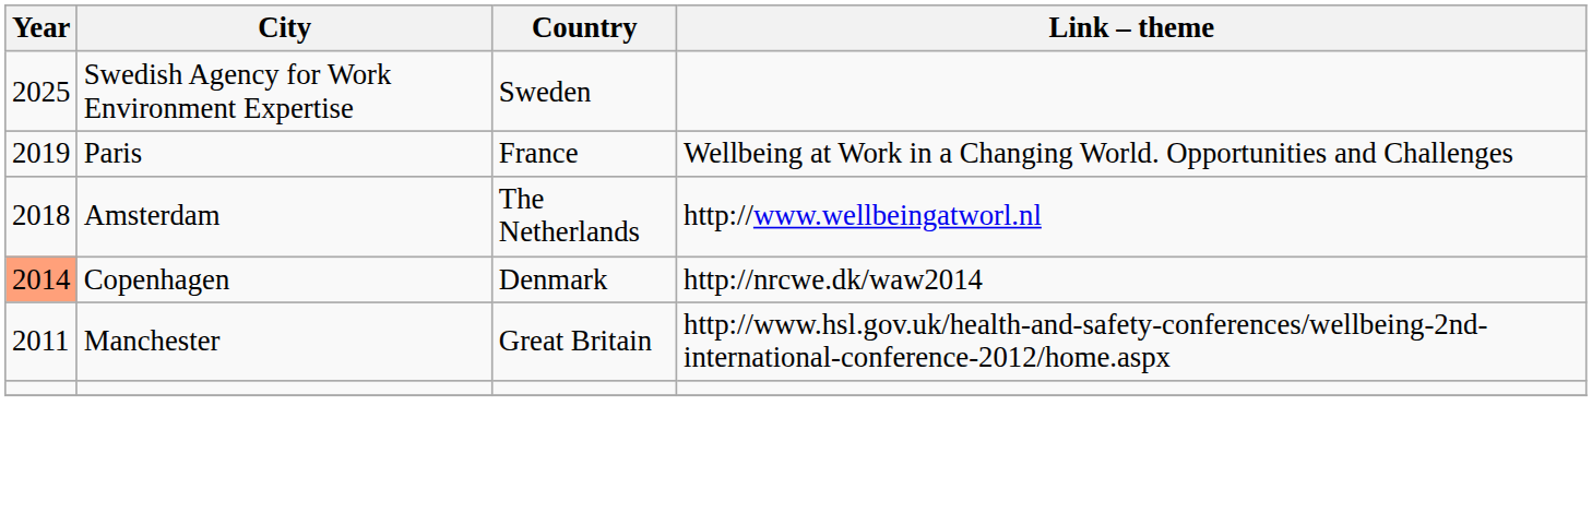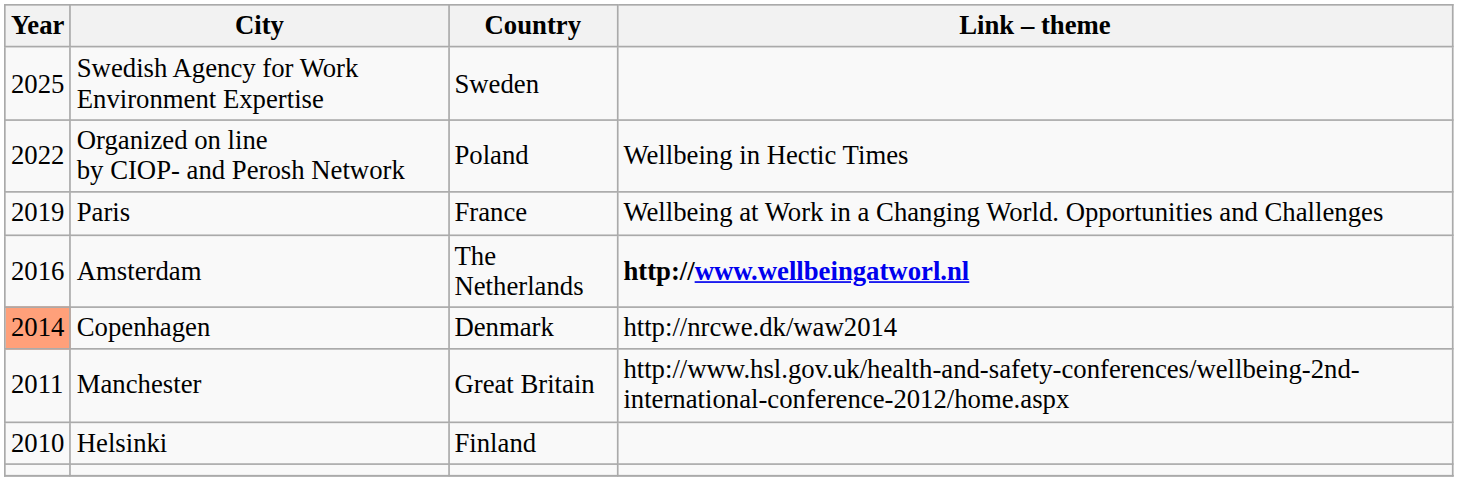+ row: 2022 | Organized on line by CIOP- and Perosh Network | Poland | Wellbeing in Hectic Times
Amsterdam | Year: 2018 -> 2016
Amsterdam | Link – theme: normal -> bold
+ row: 2010 | Helsinki | Finland
